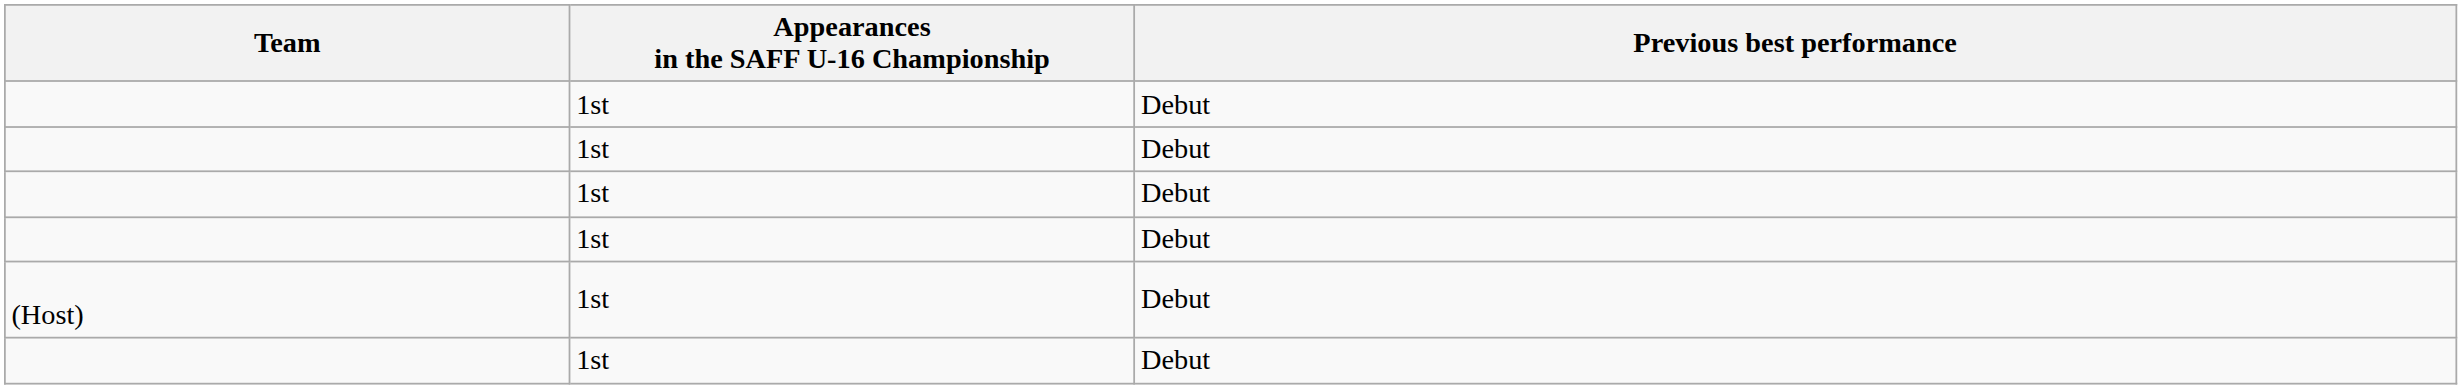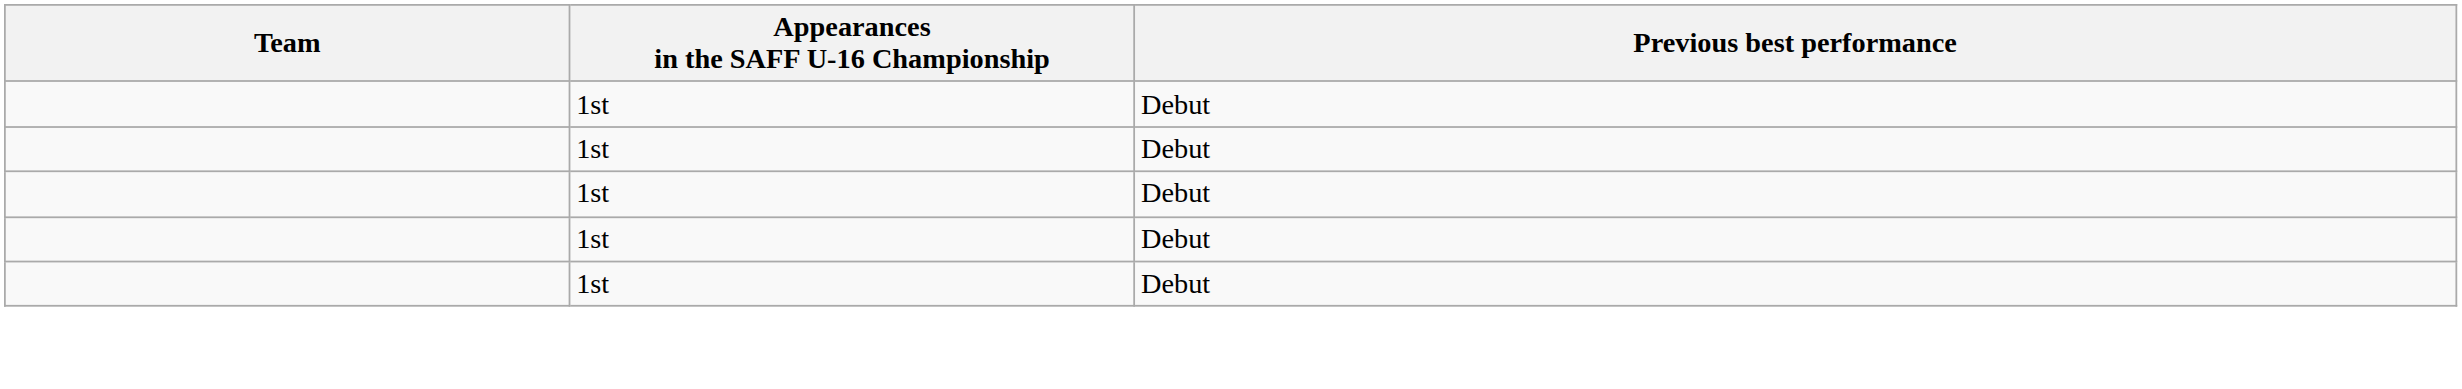- row: (Host) | 1st | Debut
